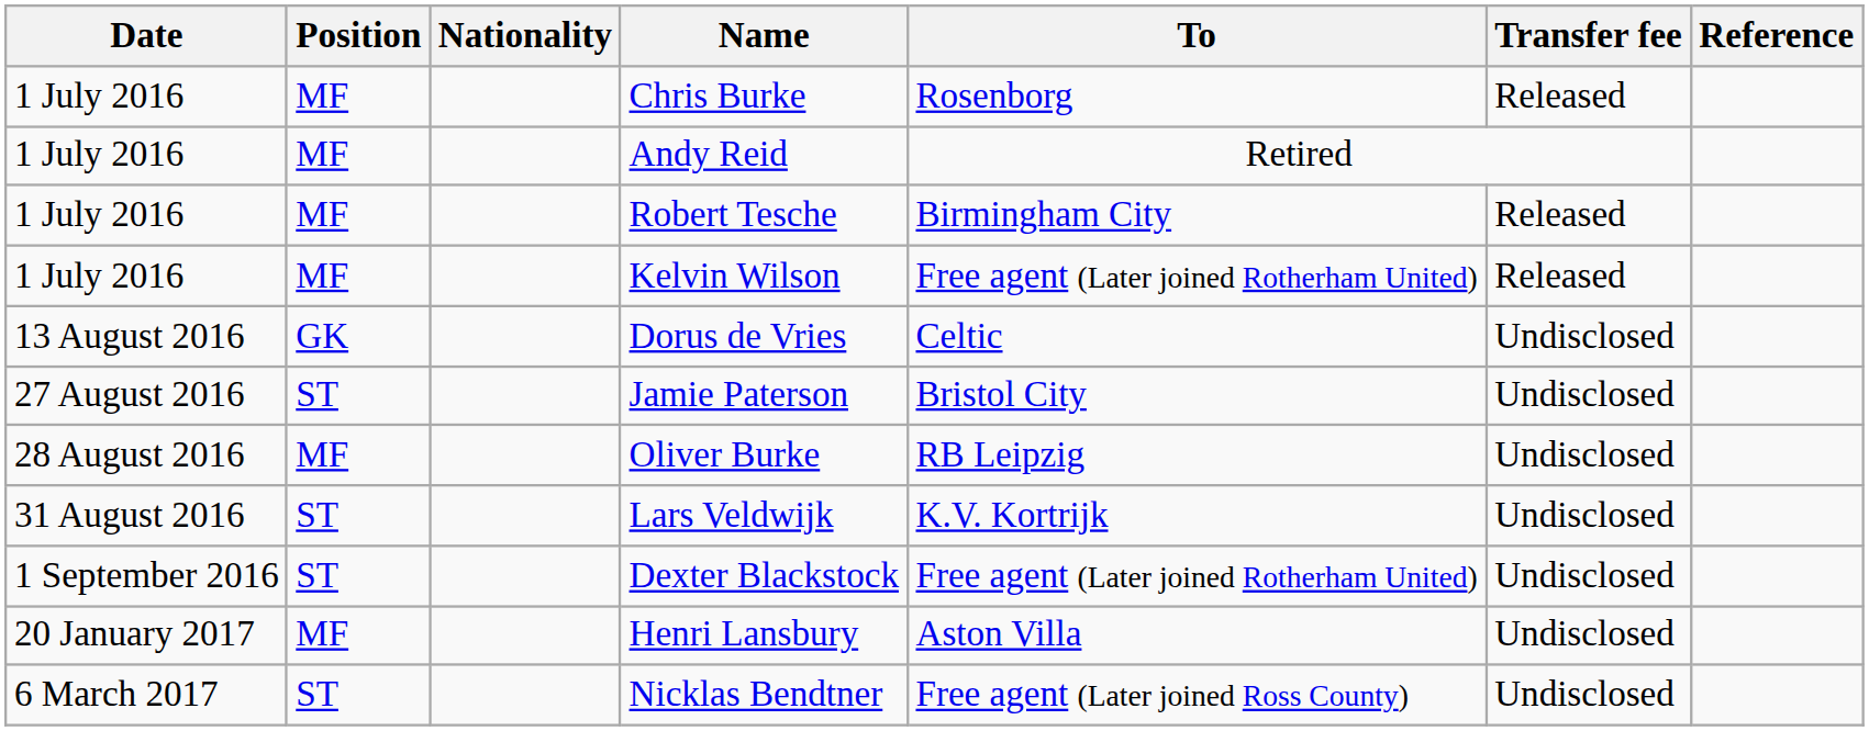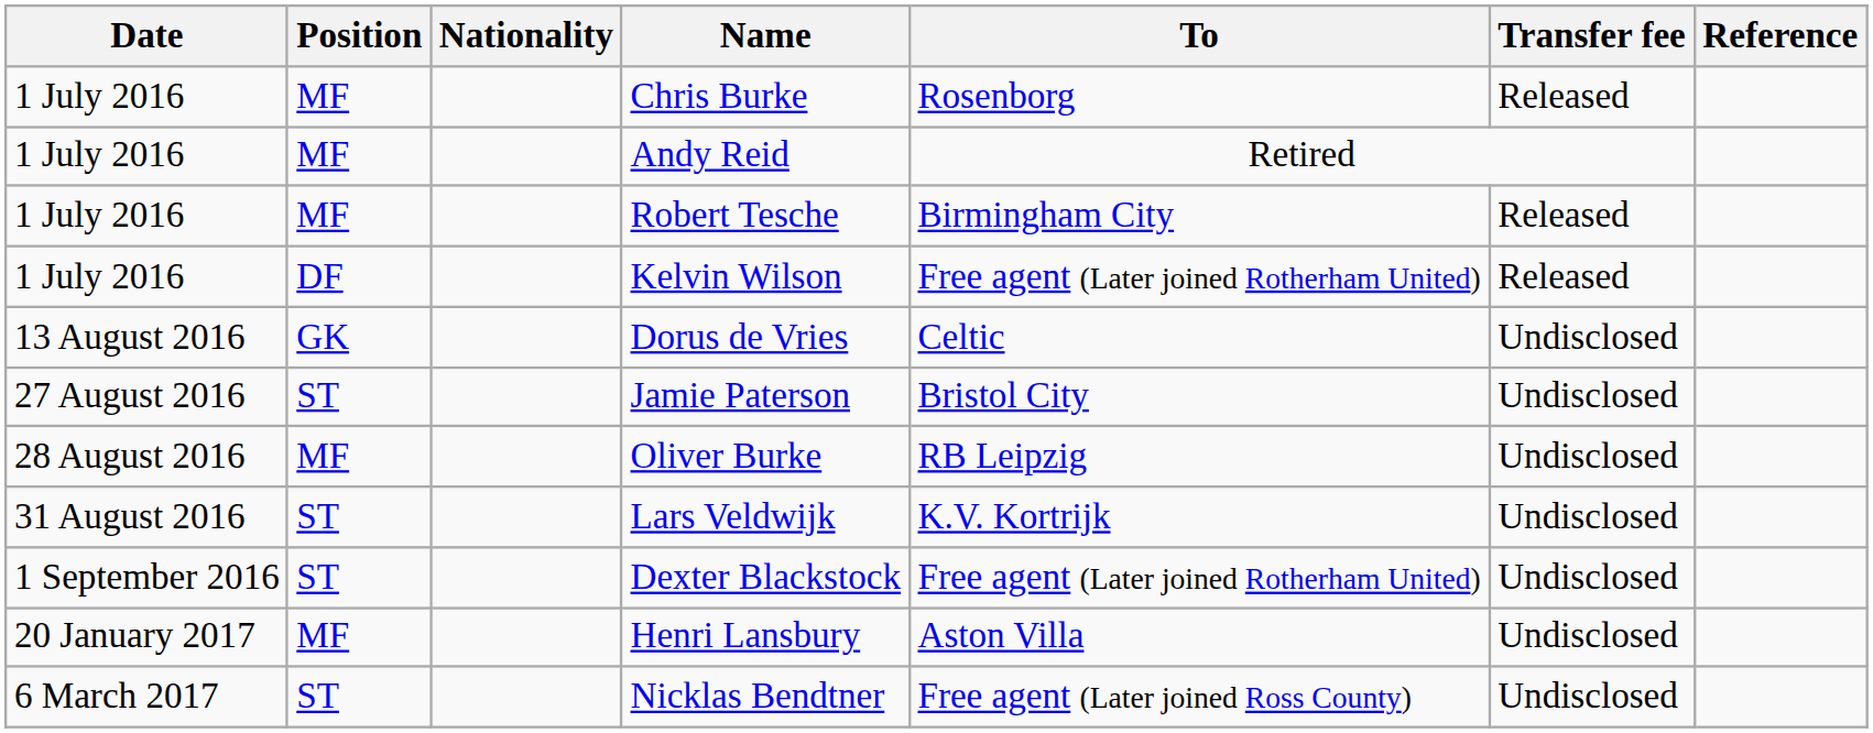Kelvin Wilson | Position: MF -> DF
